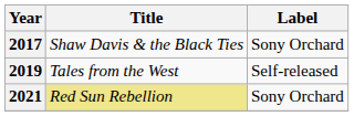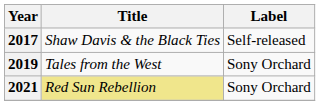2017 | Label: Sony Orchard -> Self-released
2019 | Label: Self-released -> Sony Orchard
